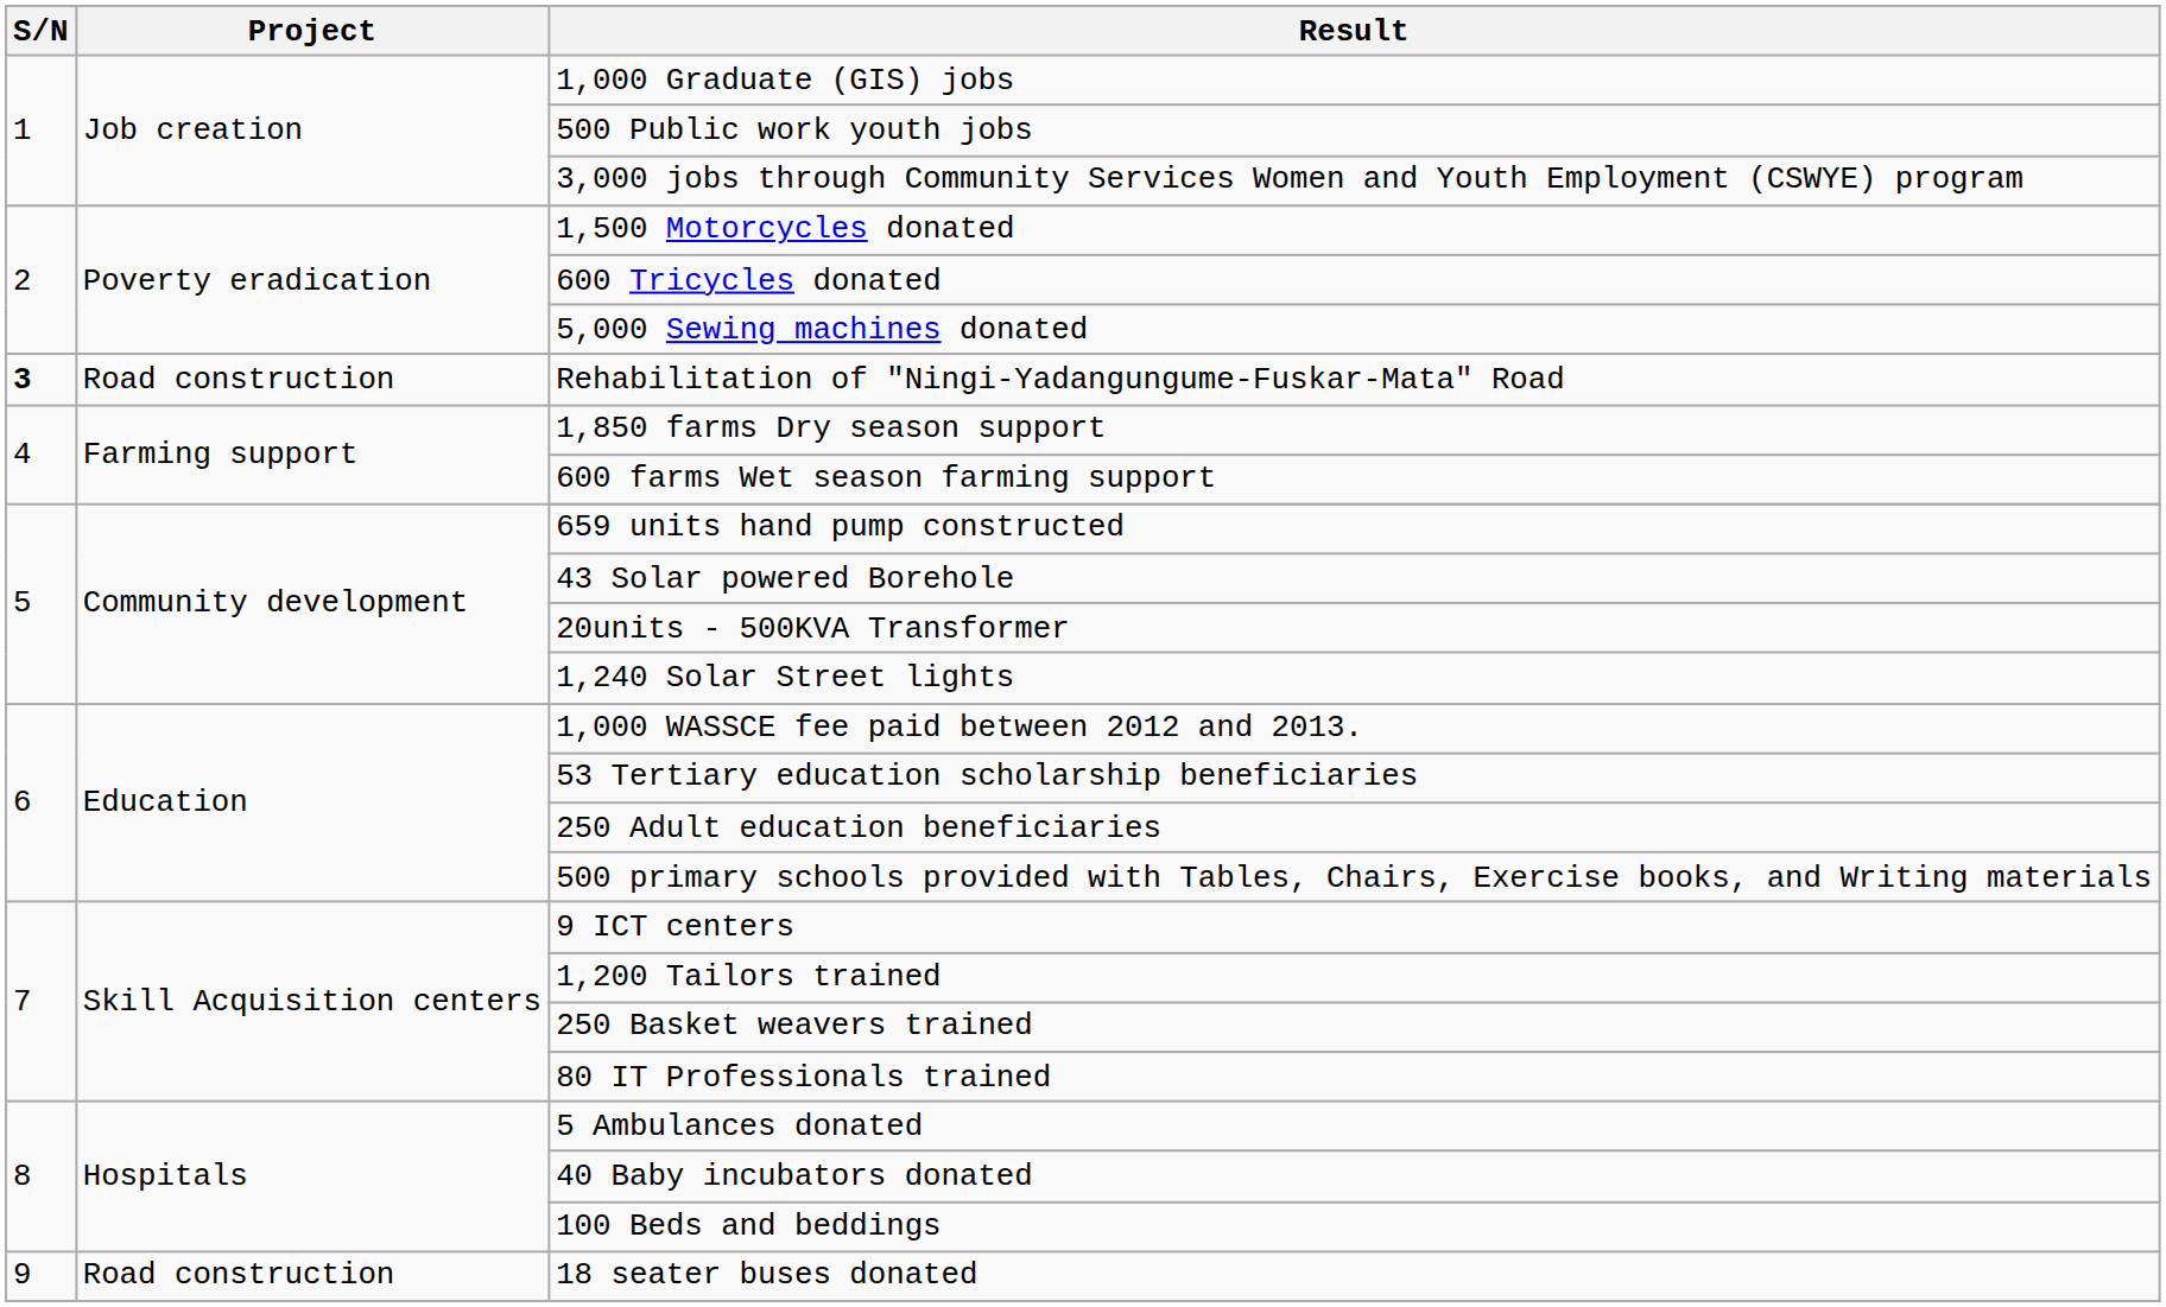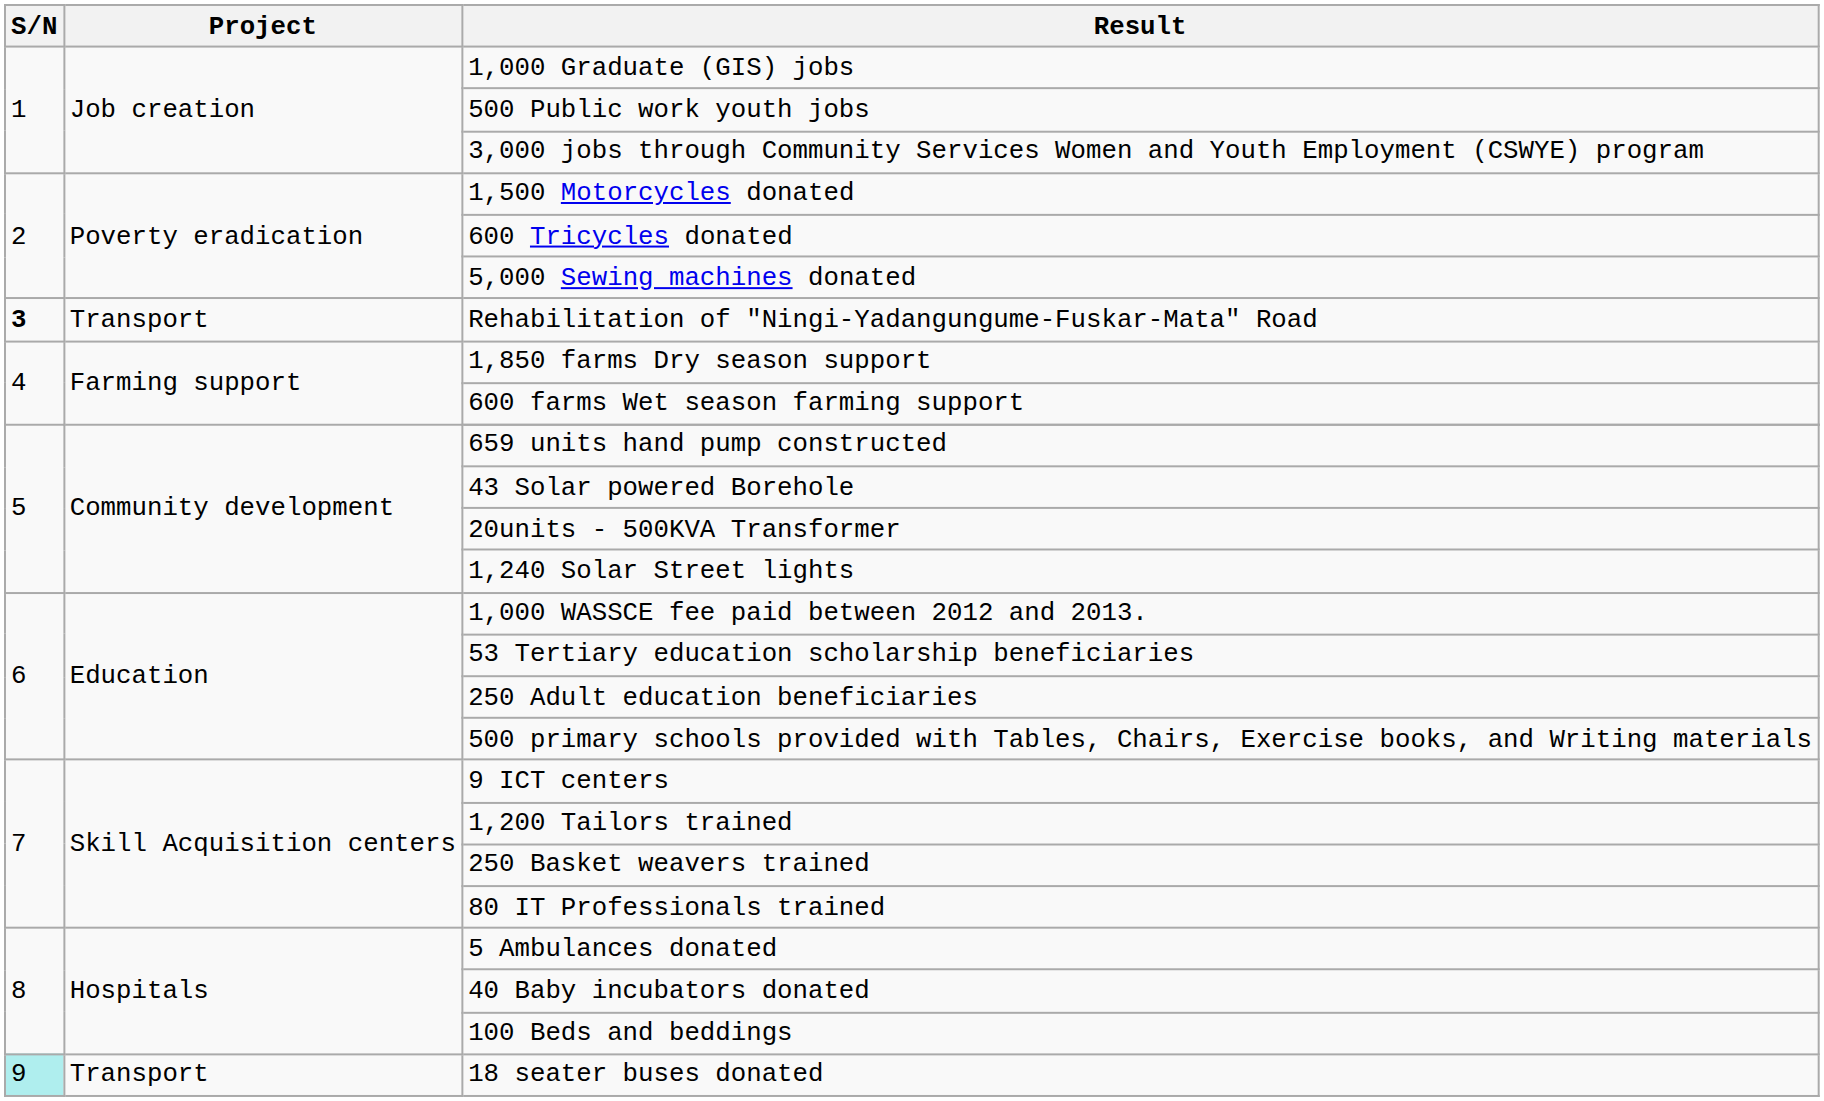Rehabilitation of "Ningi-Yadangungume-Fuskar-Mata" Road | Project: Road construction -> Transport
18 seater buses donated | S/N: no background -> paleturquoise background
18 seater buses donated | Project: Road construction -> Transport
